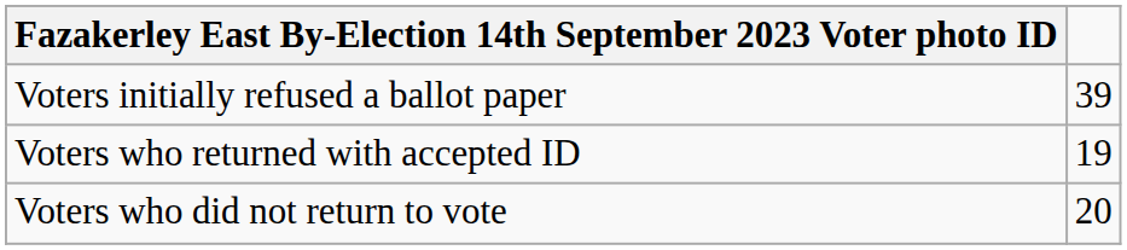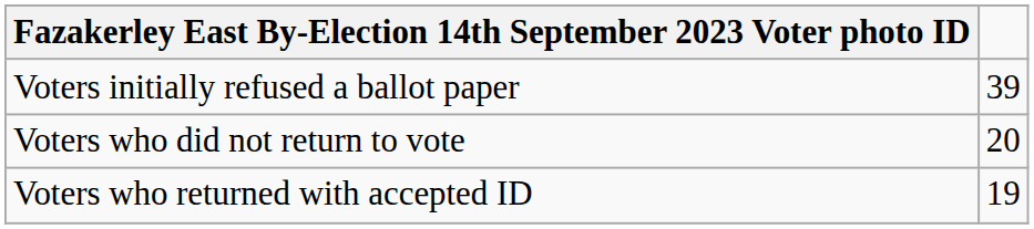rows swapped: Voters who returned with accepted ID <-> Voters who did not return to vote
